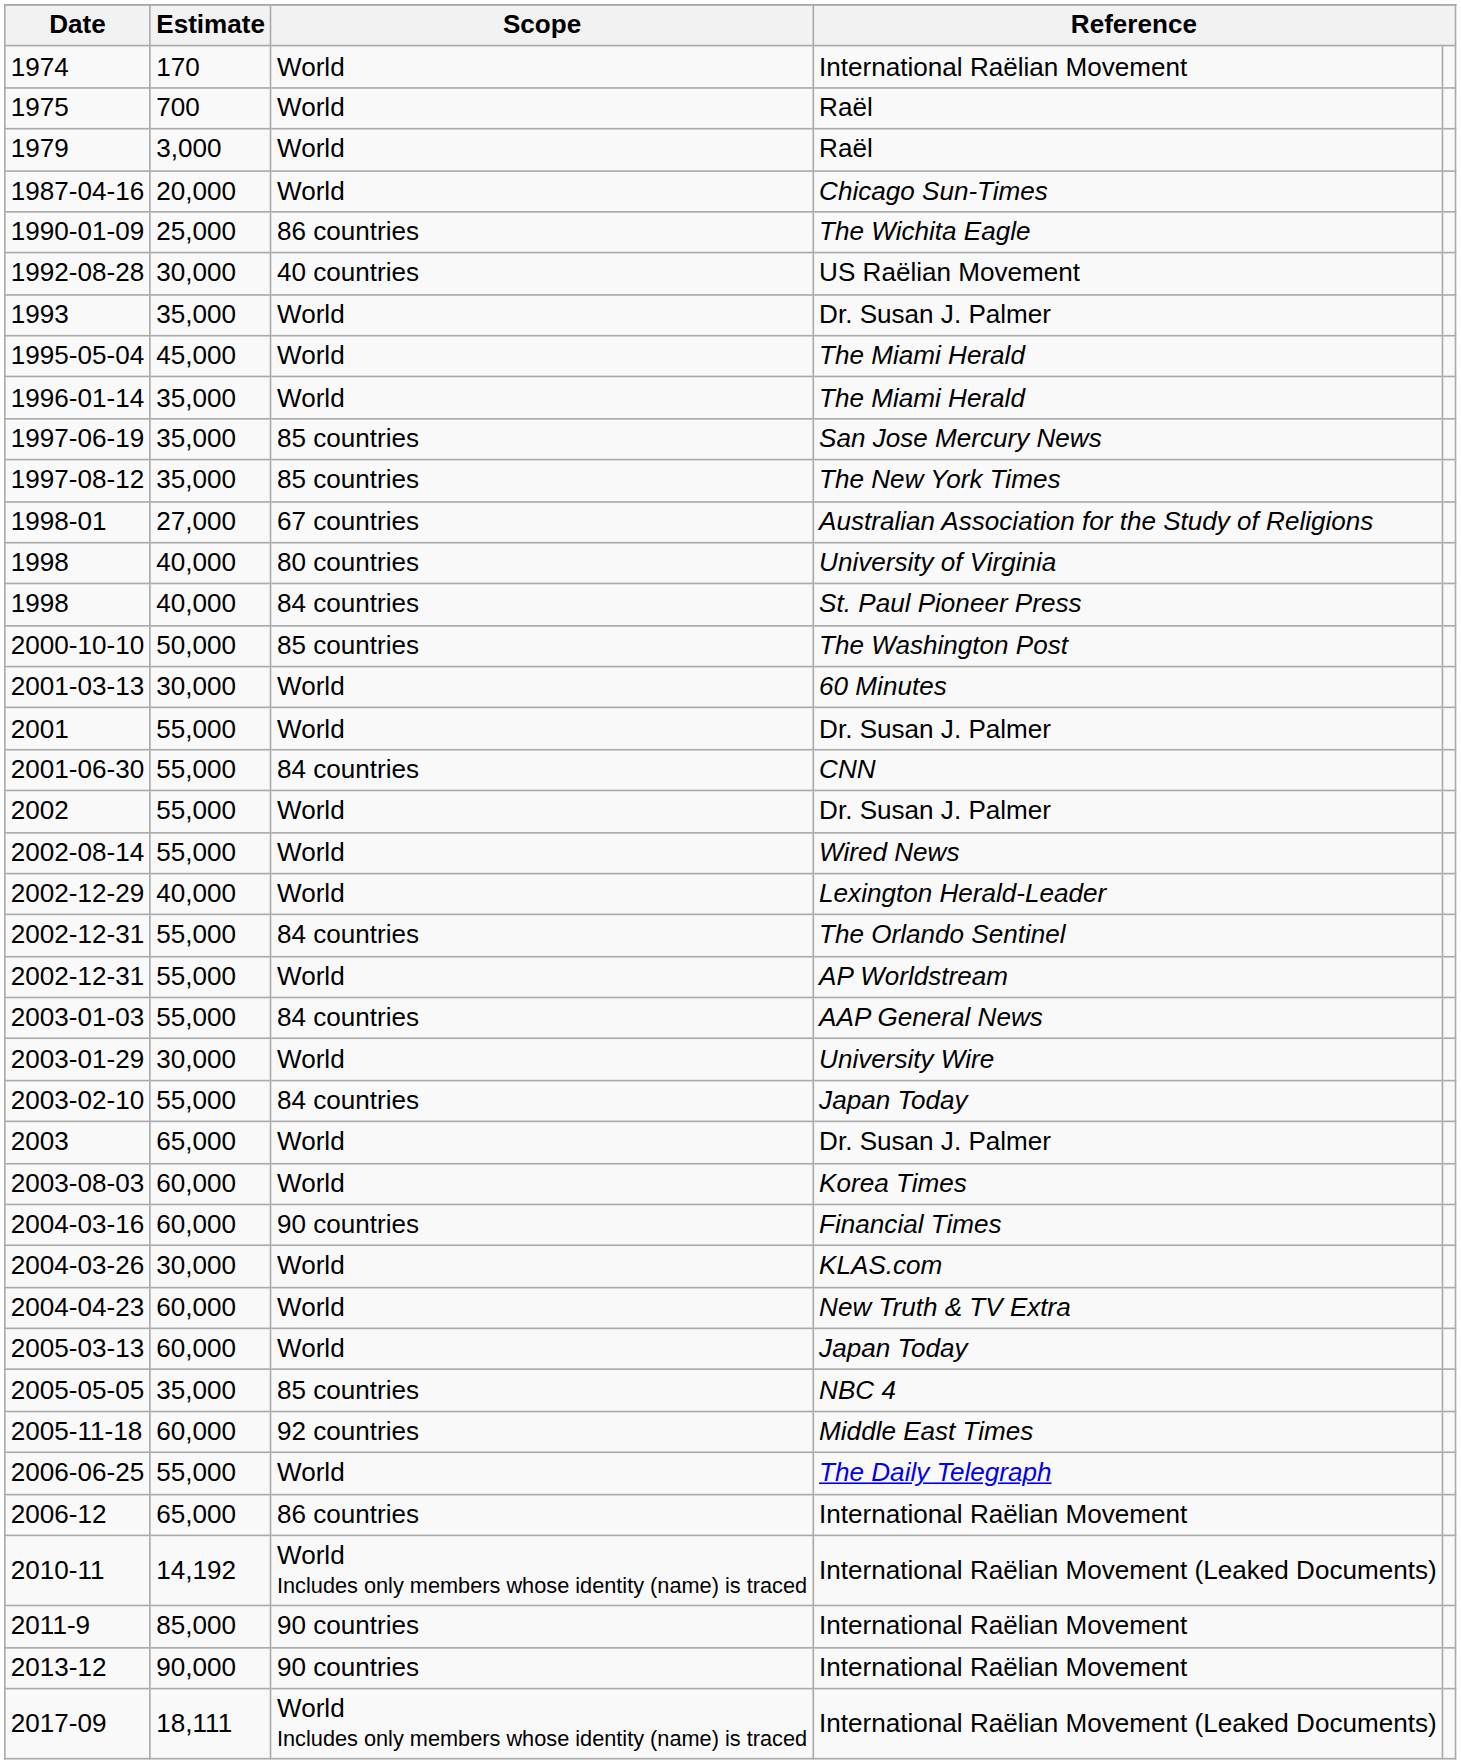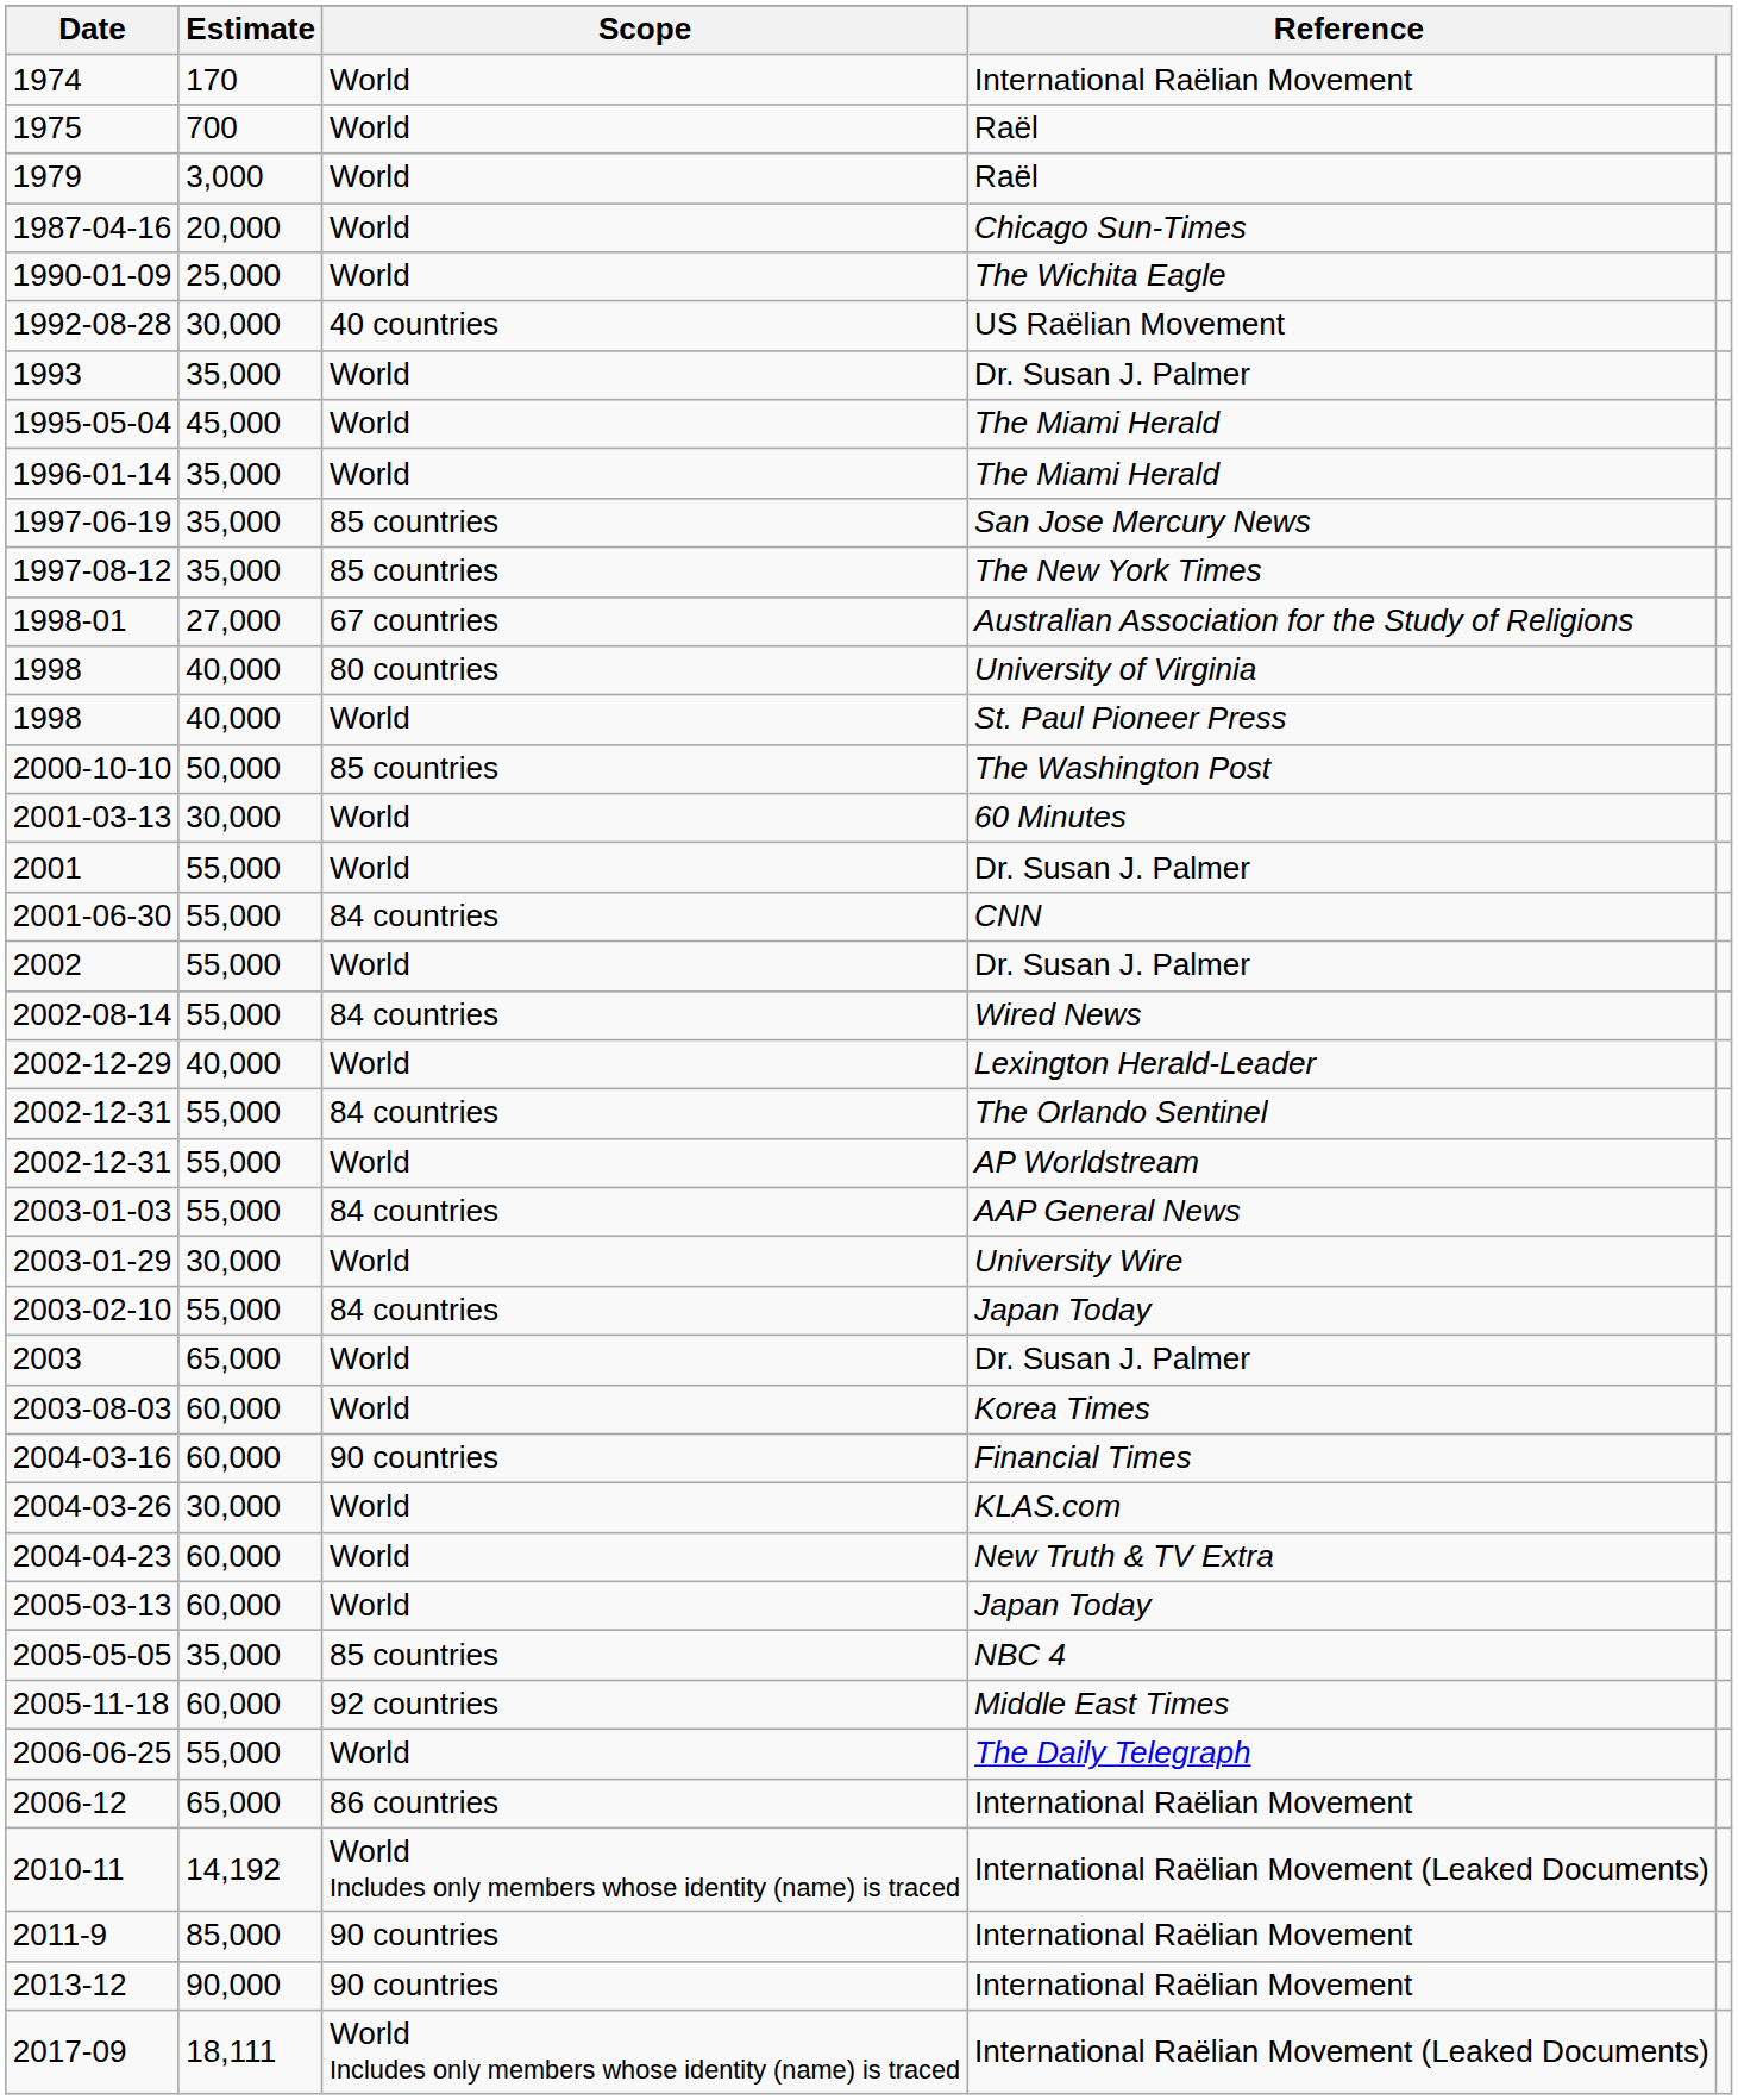1990-01-09 | Scope: 86 countries -> World
1998 / St. Paul Pioneer Press | Scope: 84 countries -> World
2002-08-14 | Scope: World -> 84 countries
